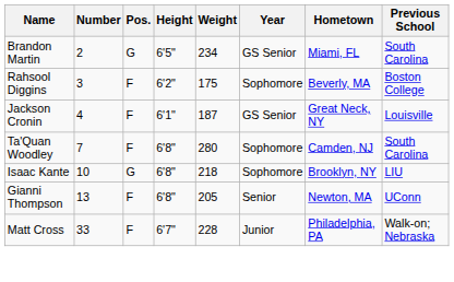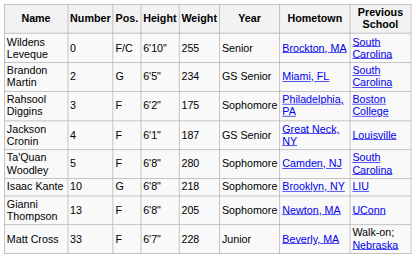+ row: Wildens Leveque | 0 | F/C | 6'10" | 255 | Senior | Brockton, MA | South Carolina
Rahsool Diggins | Hometown: Beverly, MA -> Philadelphia, PA
Ta'Quan Woodley | Number: 7 -> 5
Gianni Thompson | Year: Senior -> Sophomore
Matt Cross | Hometown: Philadelphia, PA -> Beverly, MA
